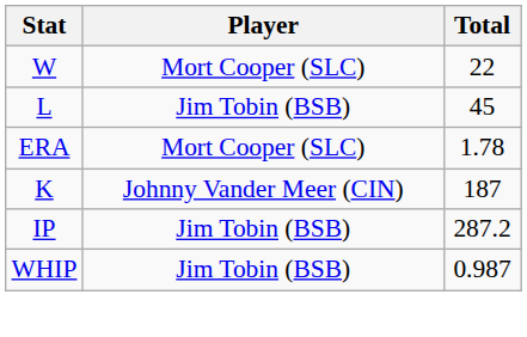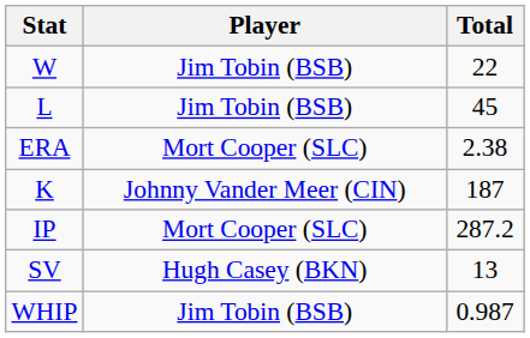W | Player: Mort Cooper (SLC) -> Jim Tobin (BSB)
ERA | Total: 1.78 -> 2.38
IP | Player: Jim Tobin (BSB) -> Mort Cooper (SLC)
+ row: SV | Hugh Casey (BKN) | 13
